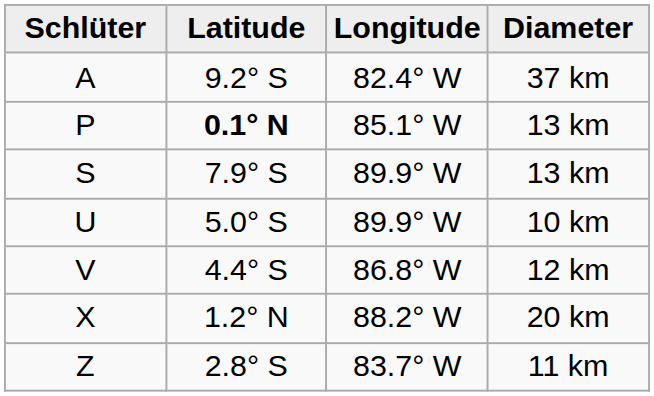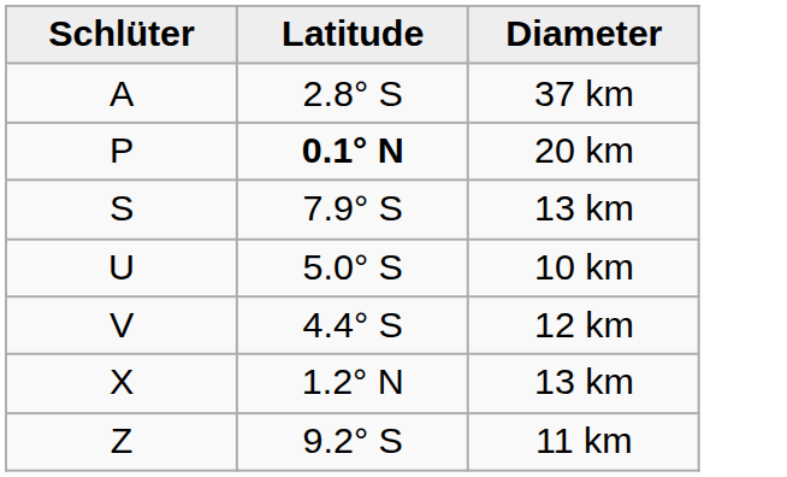- column: Longitude | 82.4° W | 85.1° W | 89.9° W | 89.9° W | 86.8° W | 88.2° W | 83.7° W
A | Latitude: 9.2° S -> 2.8° S
P | Diameter: 13 km -> 20 km
X | Diameter: 20 km -> 13 km
Z | Latitude: 2.8° S -> 9.2° S
